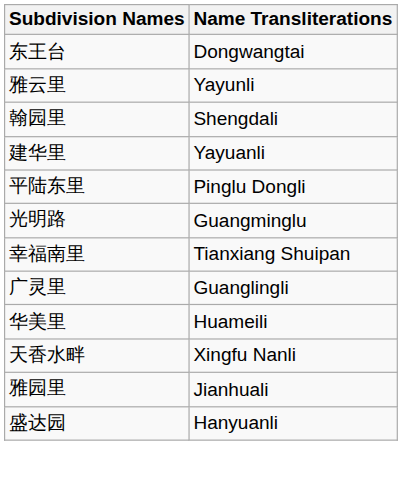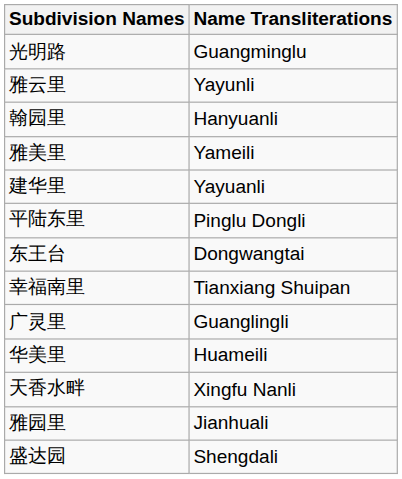rows swapped: 光明路 <-> 东王台
翰园里 | Name Transliterations: Shengdali -> Hanyuanli
+ row: 雅美里 | Yameili
盛达园 | Name Transliterations: Hanyuanli -> Shengdali
